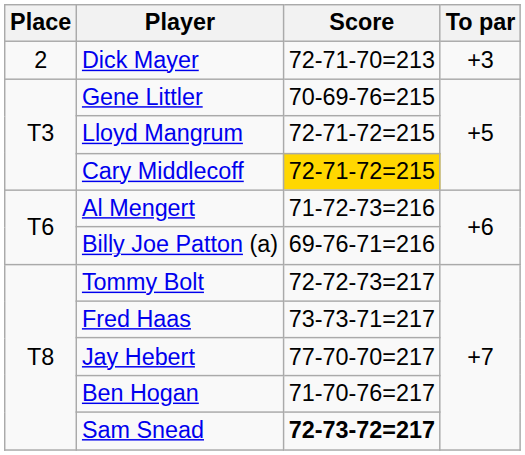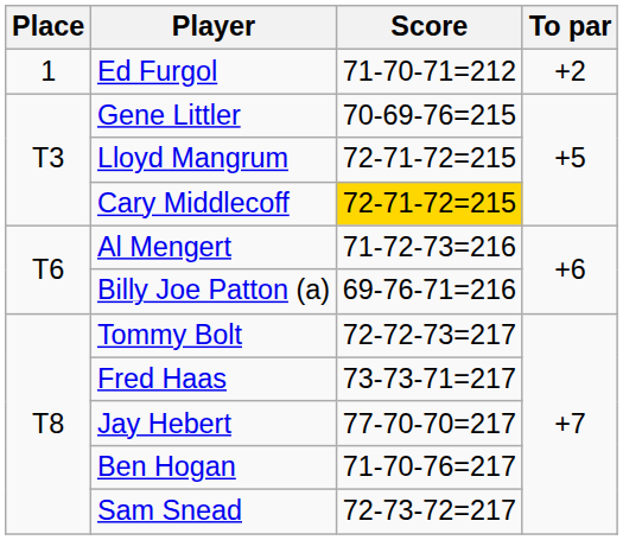+ row: 1 | Ed Furgol | 71-70-71=212 | +2
- row: 2 | Dick Mayer | 72-71-70=213 | +3
Sam Snead | Score: bold -> normal
